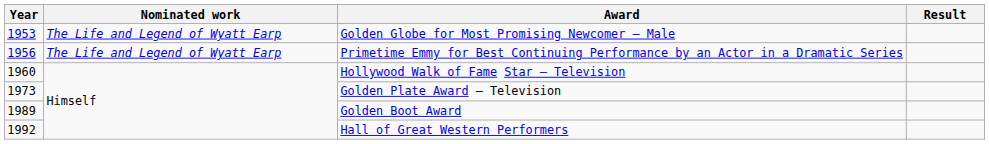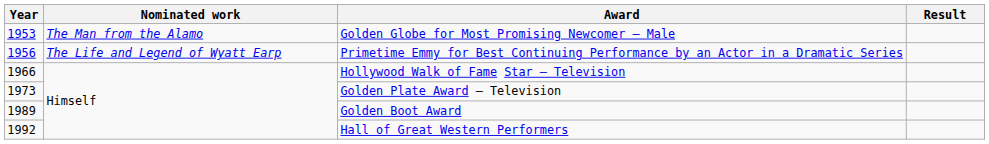Golden Globe for Most Promising Newcomer — Male | Nominated work: The Life and Legend of Wyatt Earp -> The Man from the Alamo
Hollywood Walk of Fame Star — Television | Year: 1960 -> 1966
